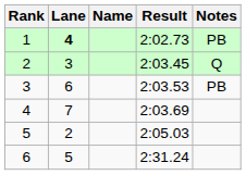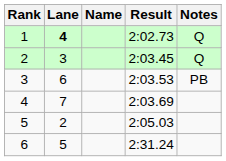1 | Notes: PB -> Q
